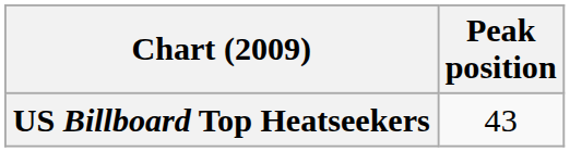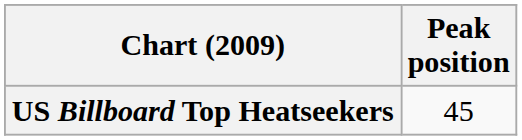US Billboard Top Heatseekers | Peak position: 43 -> 45
